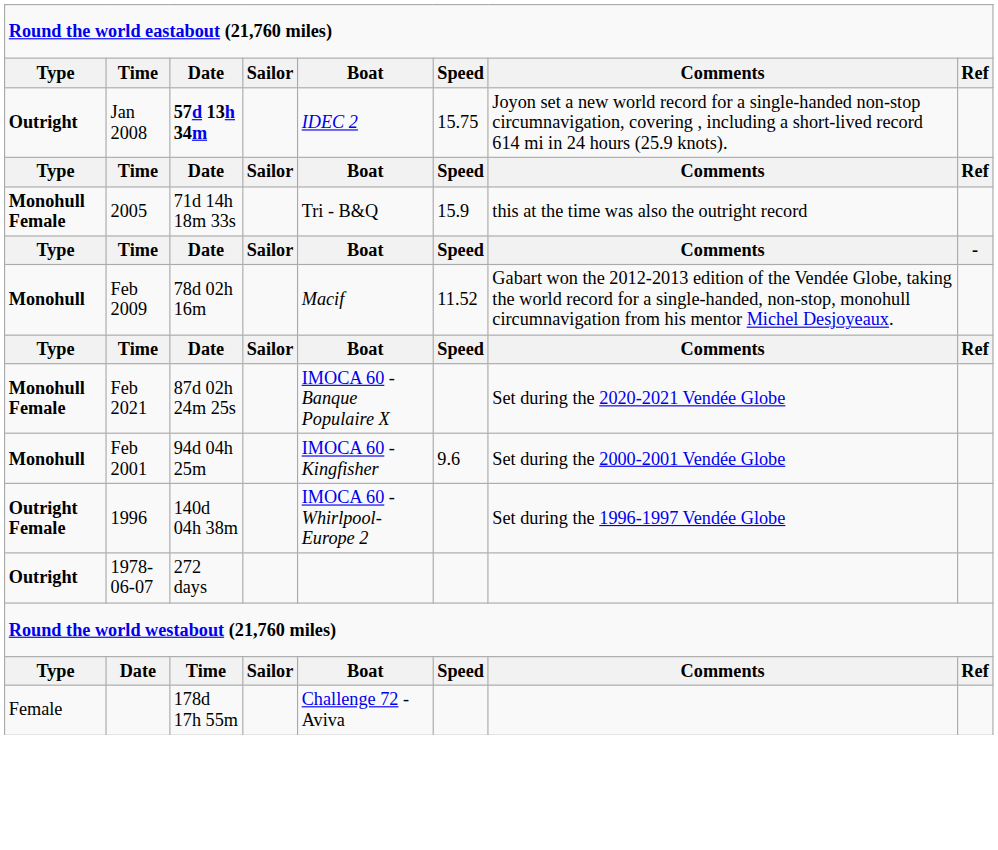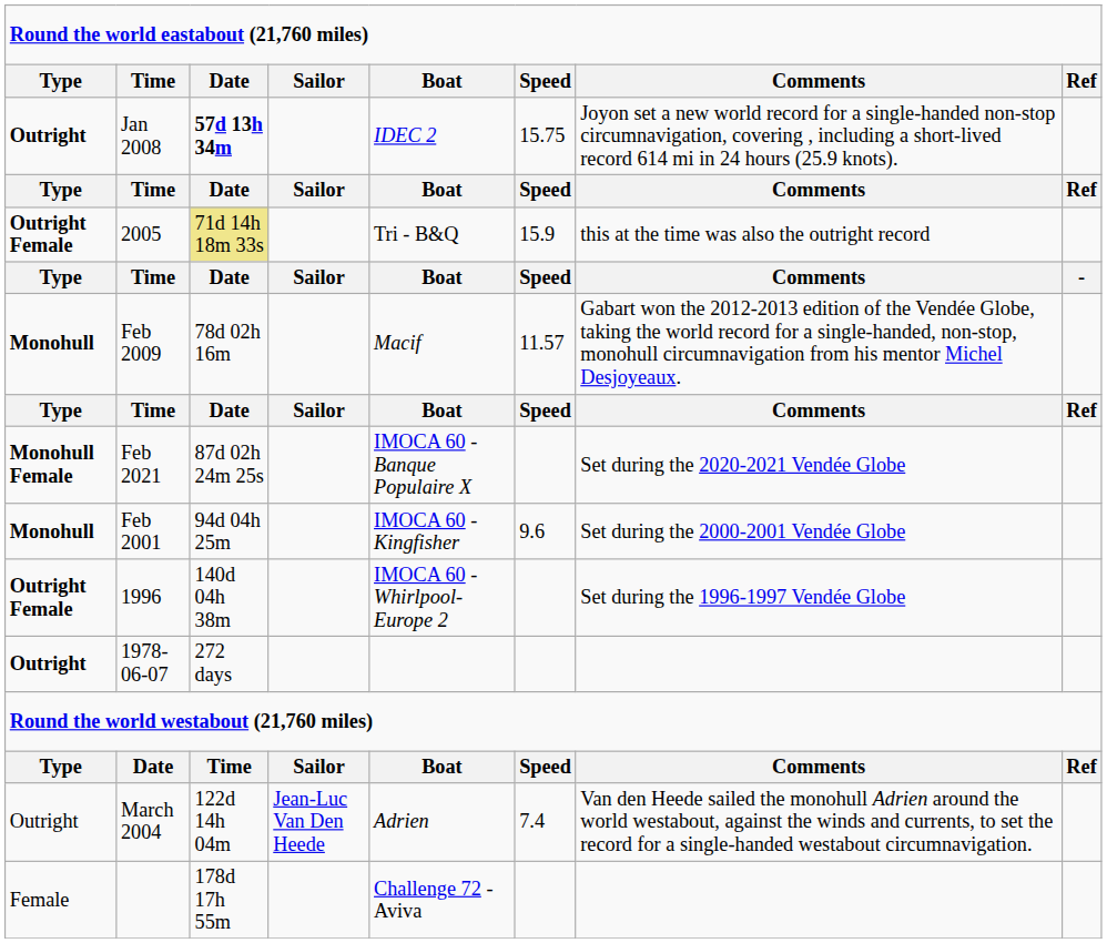2005 | Type: Monohull Female -> Outright Female
2005 | Date: no background -> khaki background
Feb 2009 | Speed: 11.52 -> 11.57
+ row: Outright | March 2004 | 122d 14h 04m | Jean-Luc Van Den Heede | Adrien | 7.4 | Van den Heede sailed the monohull Adrien around the world westabout, against the winds and currents, to set the record for a single-handed westabout circumnavigation.
